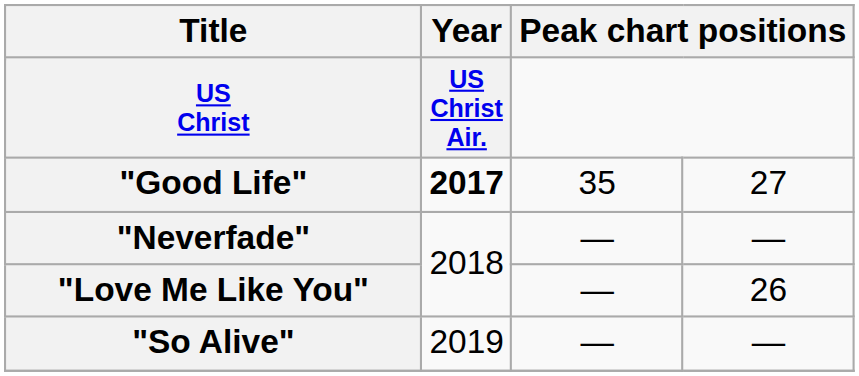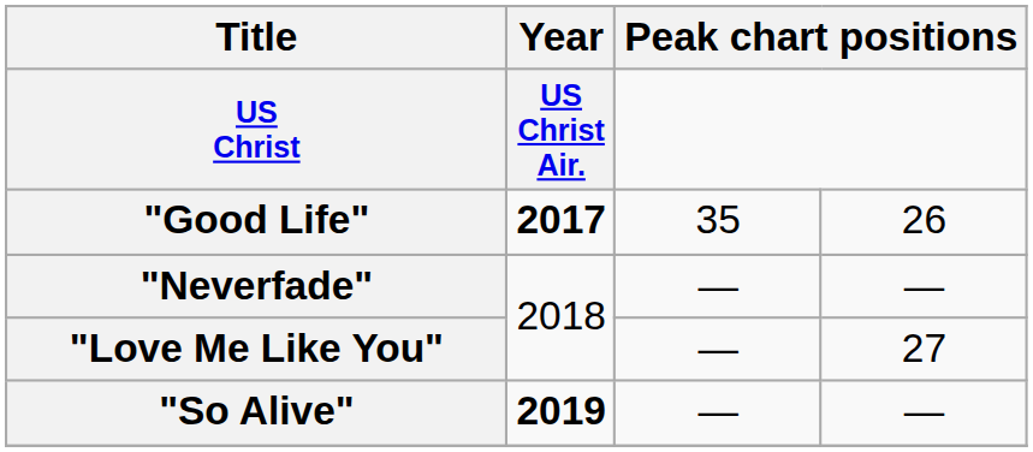"Good Life" | column 4: 27 -> 26
"Love Me Like You" | column 4: 26 -> 27
"So Alive" | Year: normal -> bold
